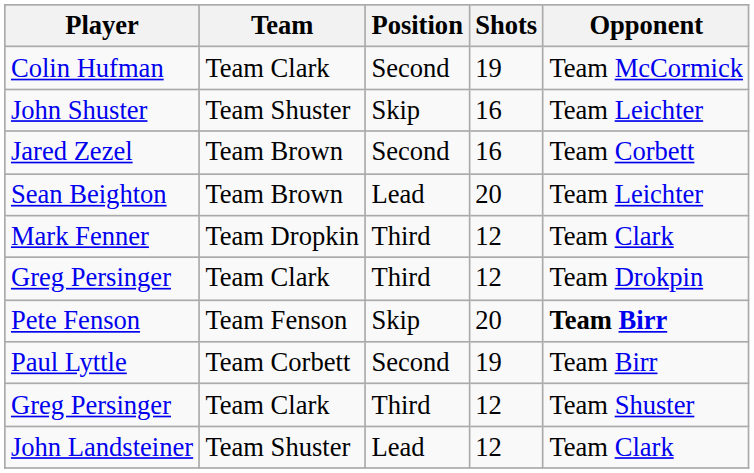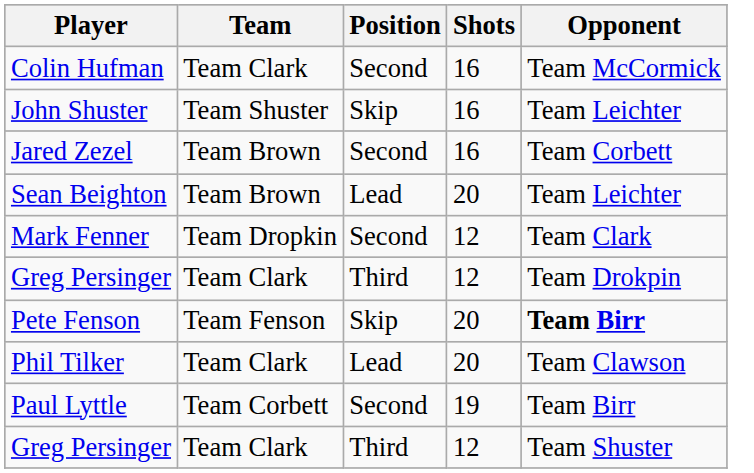Colin Hufman | Shots: 19 -> 16
Mark Fenner | Position: Third -> Second
+ row: Phil Tilker | Team Clark | Lead | 20 | Team Clawson
- row: John Landsteiner | Team Shuster | Lead | 12 | Team Clark
